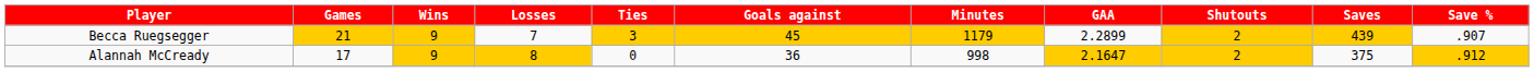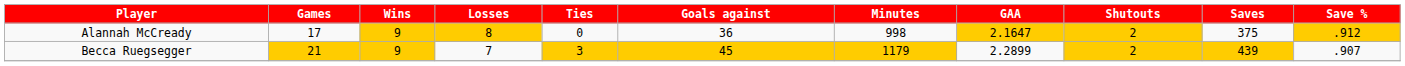rows swapped: Alannah McCready <-> Becca Ruegsegger
